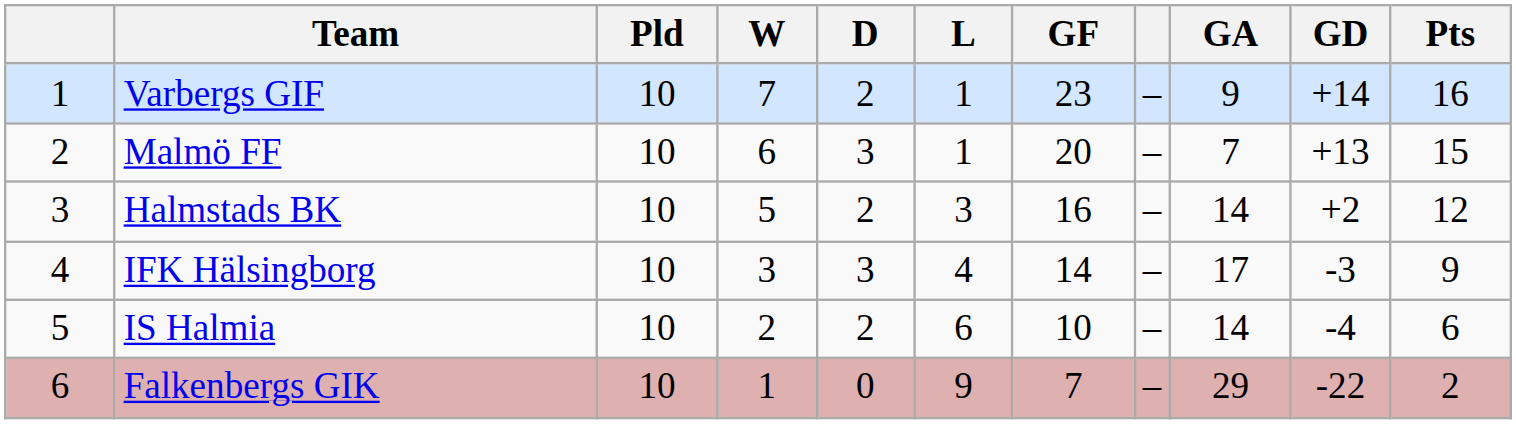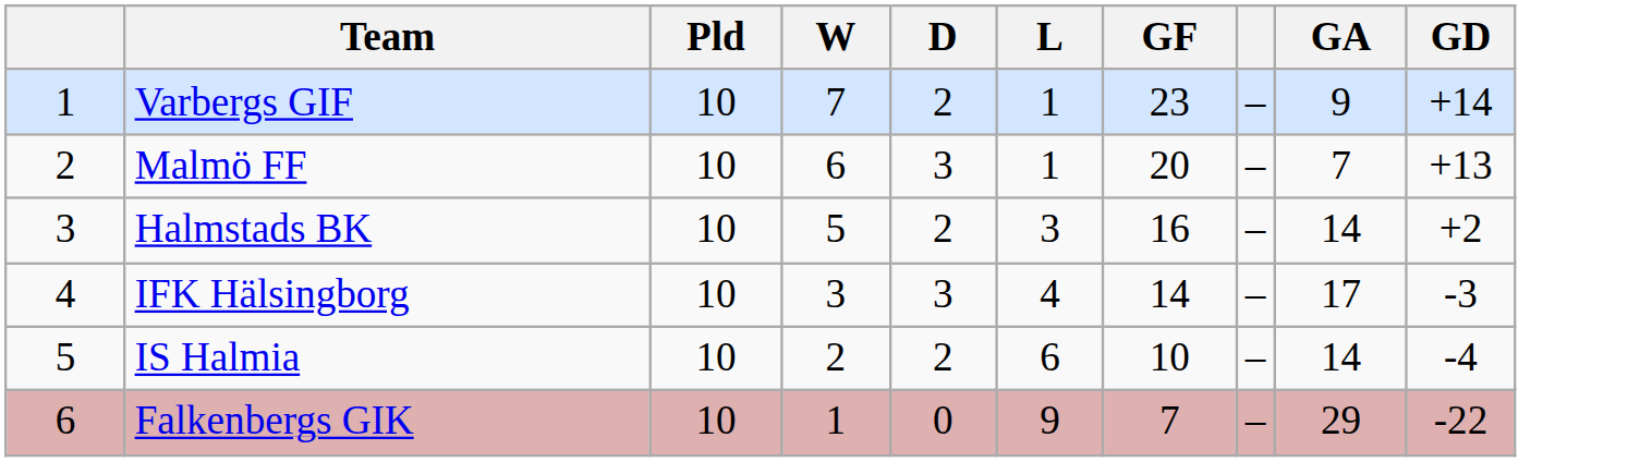- column: Pts | 16 | 15 | 12 | 9 | 6 | 2
